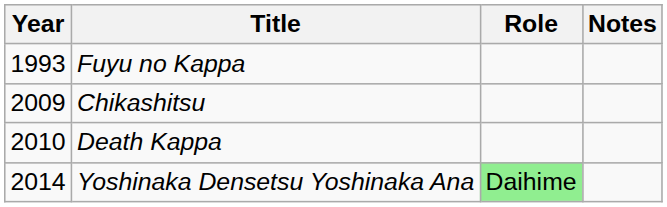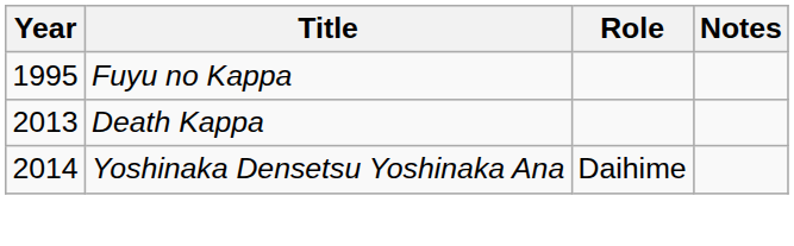Fuyu no Kappa | Year: 1993 -> 1995
- row: 2009 | Chikashitsu
Death Kappa | Year: 2010 -> 2013
Yoshinaka Densetsu Yoshinaka Ana | Role: lightgreen background -> no background
